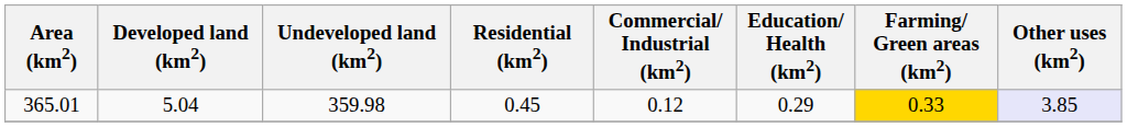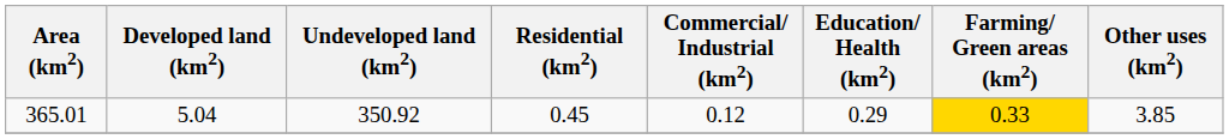365.01 | Undeveloped land (km2): 359.98 -> 350.92
365.01 | Other uses (km2): lavender background -> no background
